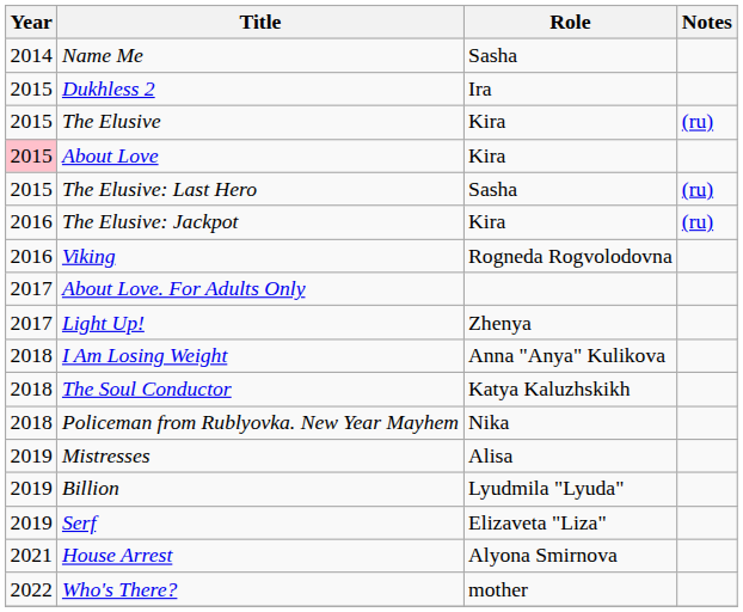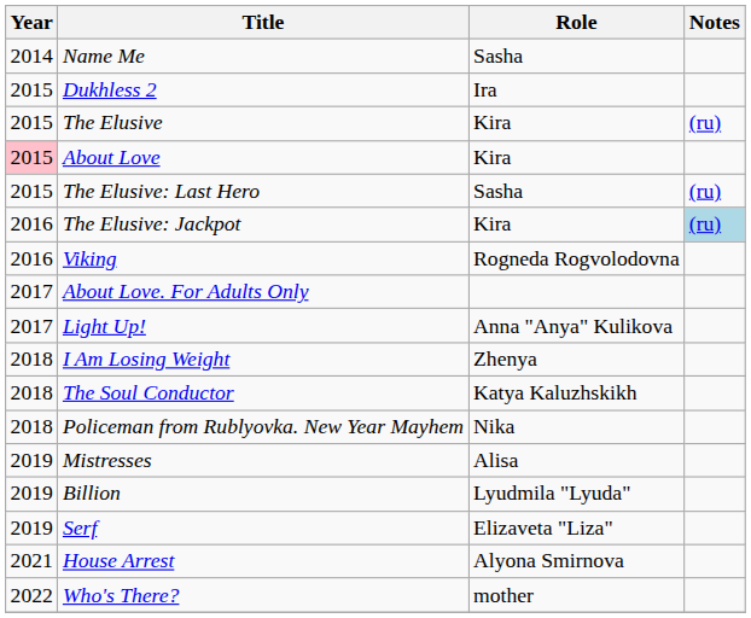The Elusive: Jackpot | Notes: no background -> lightblue background
Light Up! | Role: Zhenya -> Anna "Anya" Kulikova
I Am Losing Weight | Role: Anna "Anya" Kulikova -> Zhenya
